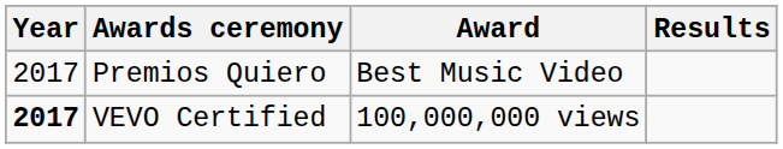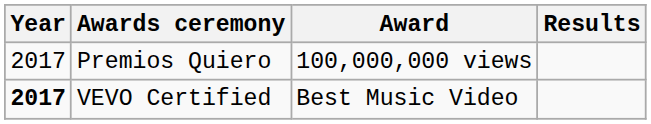Premios Quiero | Award: Best Music Video -> 100,000,000 views
VEVO Certified | Award: 100,000,000 views -> Best Music Video
